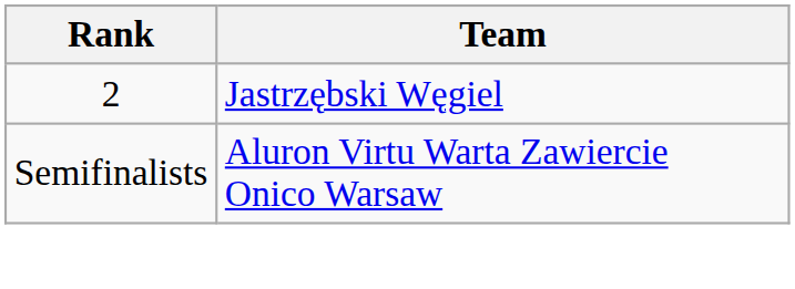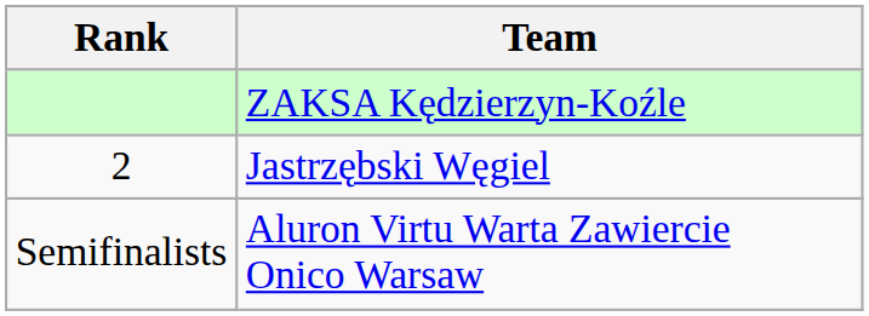+ row: ZAKSA Kędzierzyn-Koźle
